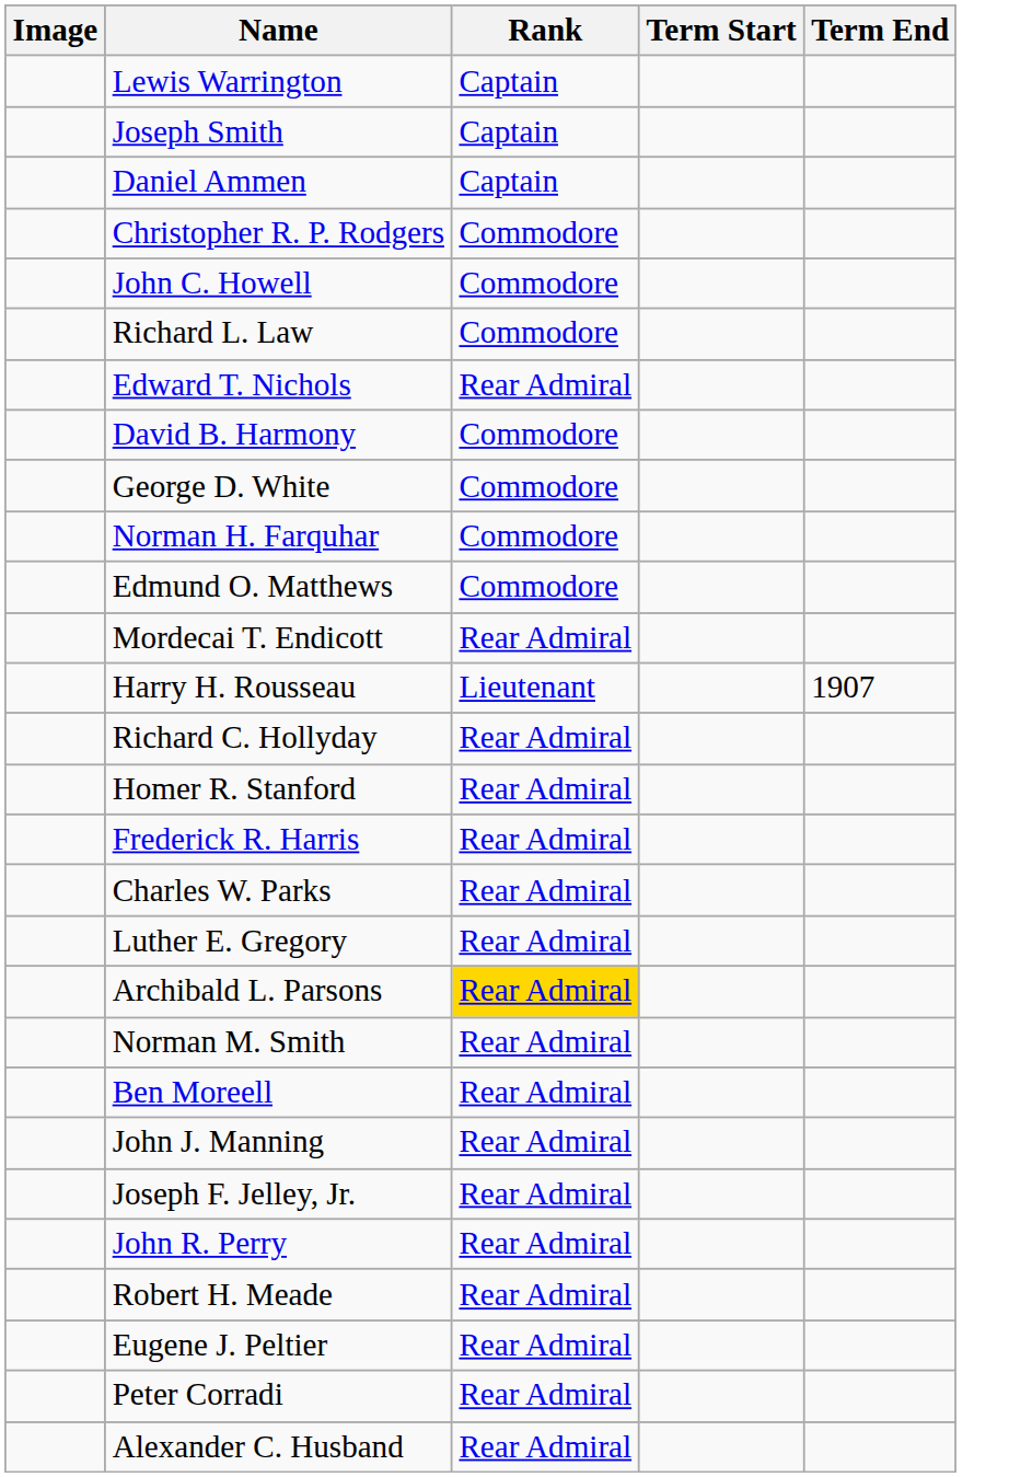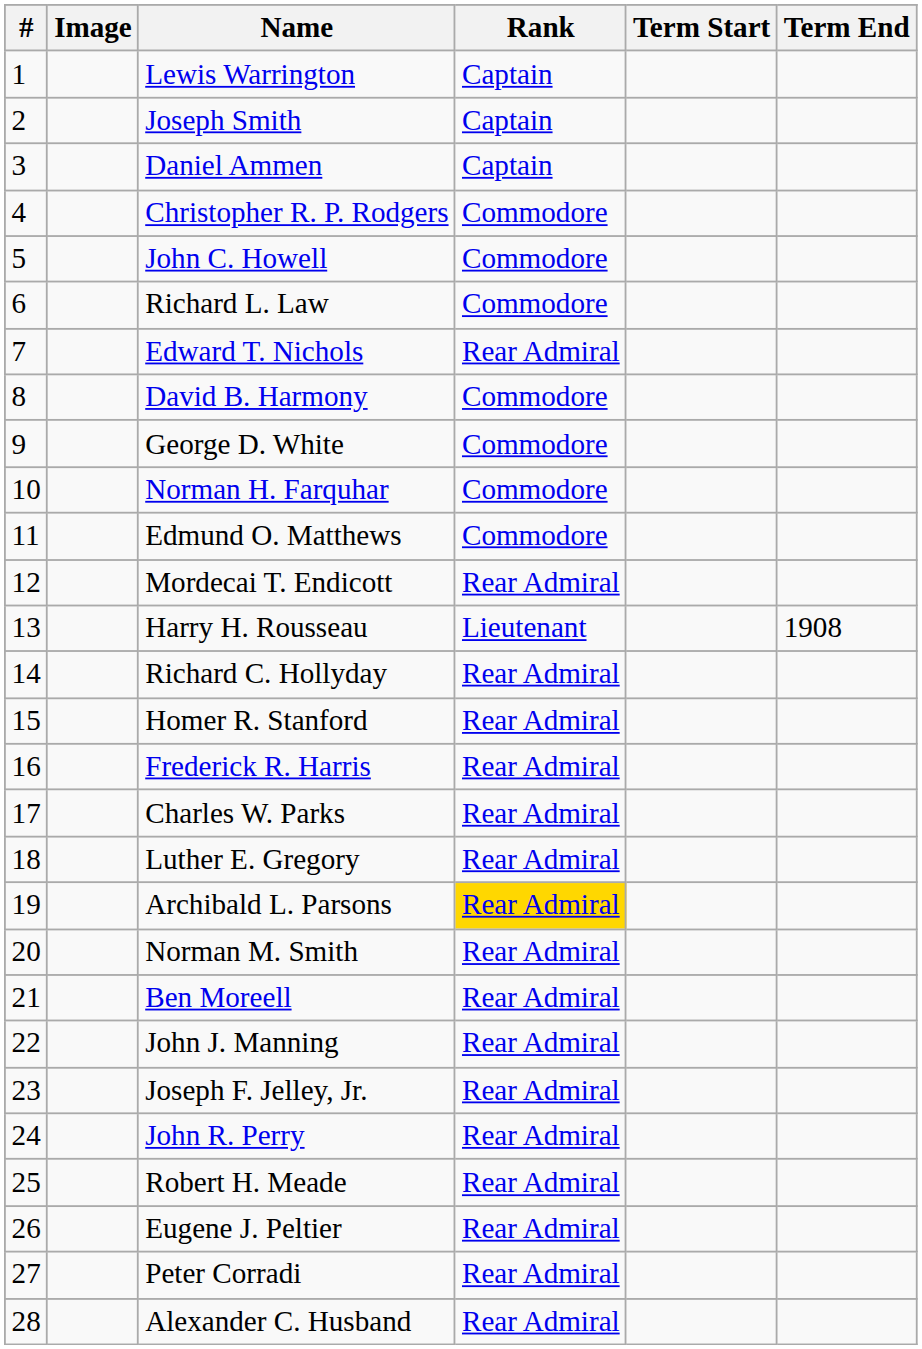+ column: # | 1 | 2 | 3 | 4 | 5 | 6 | 7 | 8 | 9 | 10 | 11 | 12 | 13 | 14 | 15 | 16 | 17 | 18 | 19 | 20 | 21 | 22 | 23 | 24 | 25 | 26 | 27 | 28
Harry H. Rousseau | Term End: 1907 -> 1908
